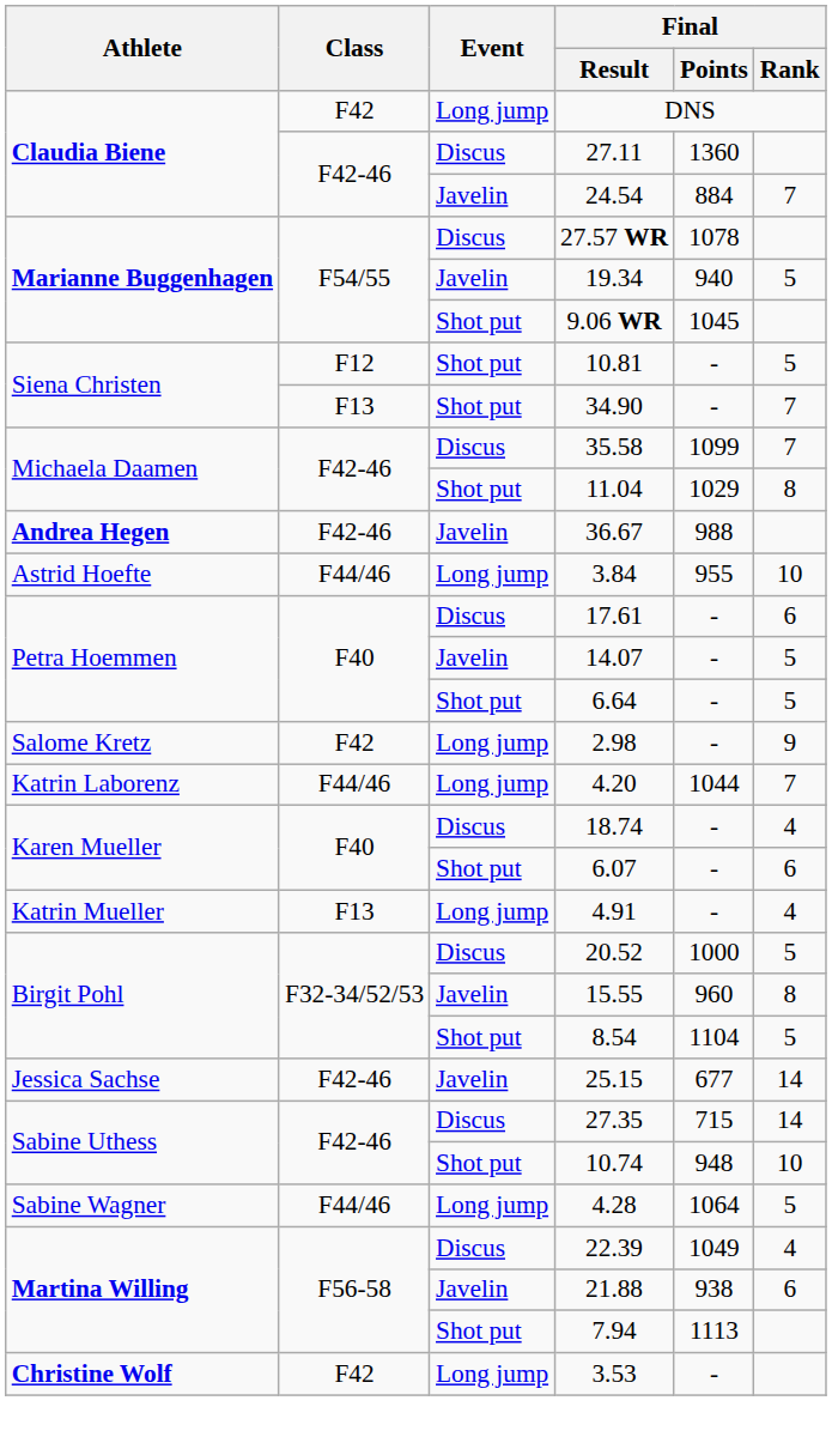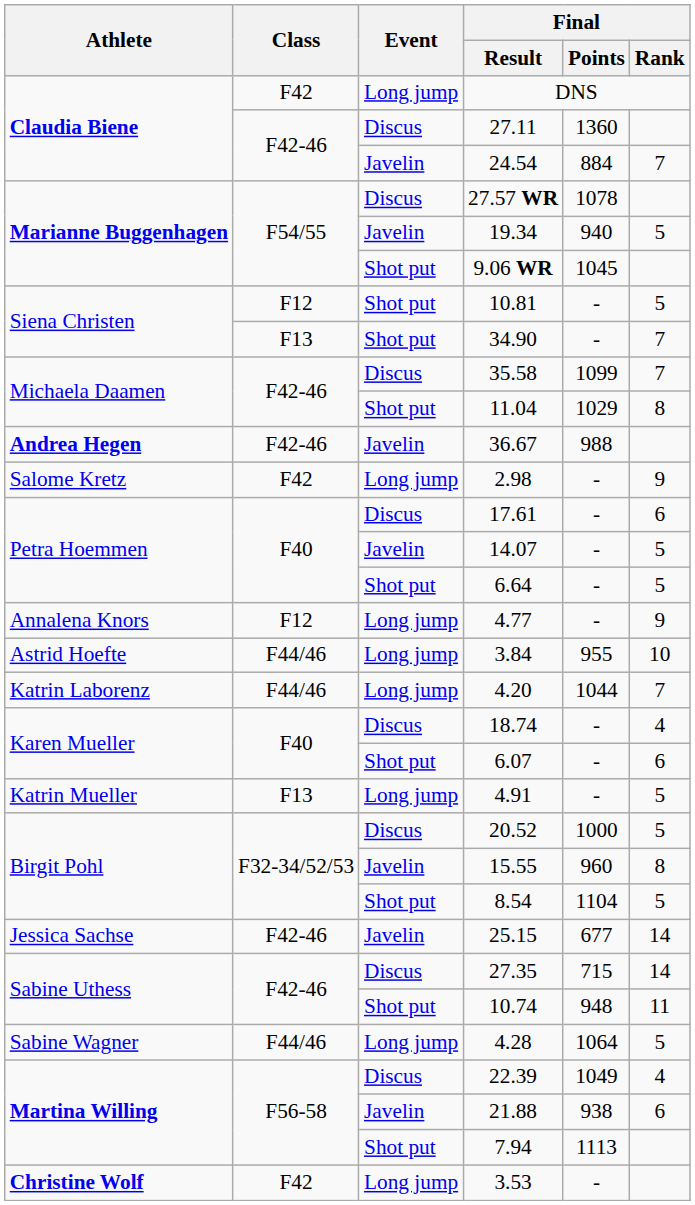rows swapped: 3.84 <-> 2.98
+ row: Annalena Knors | F12 | Long jump | 4.77 | - | 9
4.91 | Final / Rank: 4 -> 5
10.74 | Final / Rank: 10 -> 11
